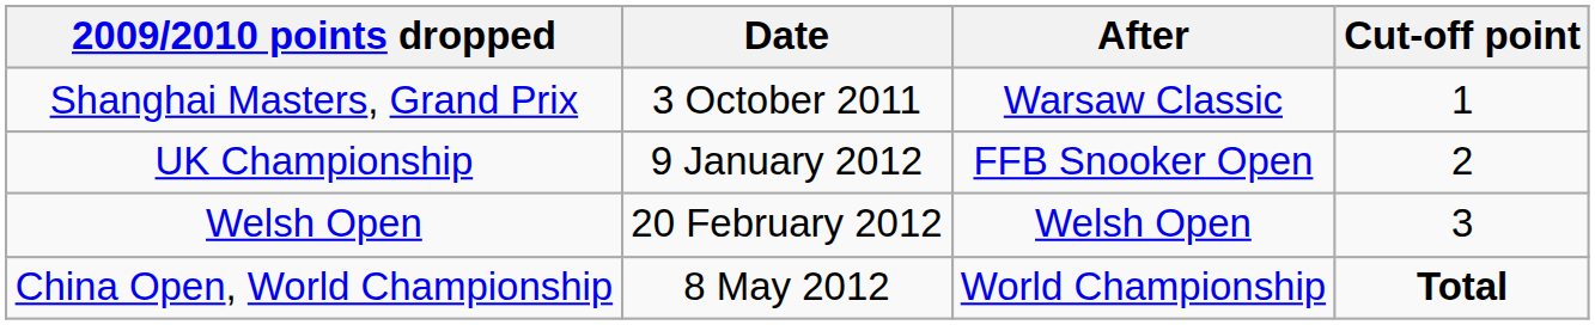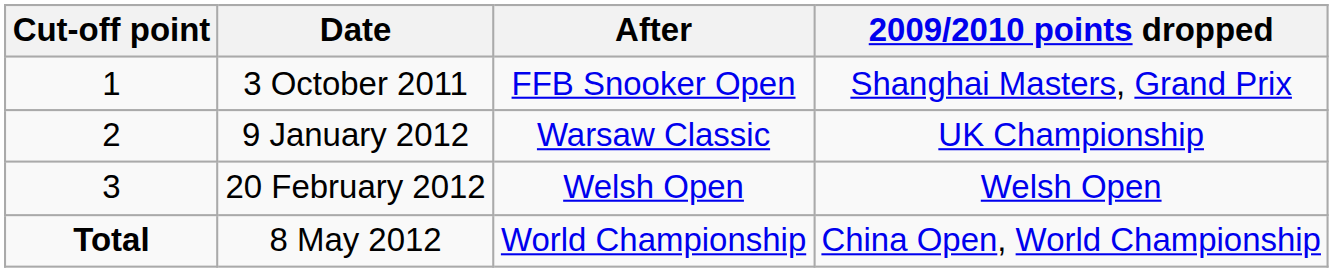columns swapped: Cut-off point <-> 2009/2010 points dropped
3 October 2011 | After: Warsaw Classic -> FFB Snooker Open
9 January 2012 | After: FFB Snooker Open -> Warsaw Classic
